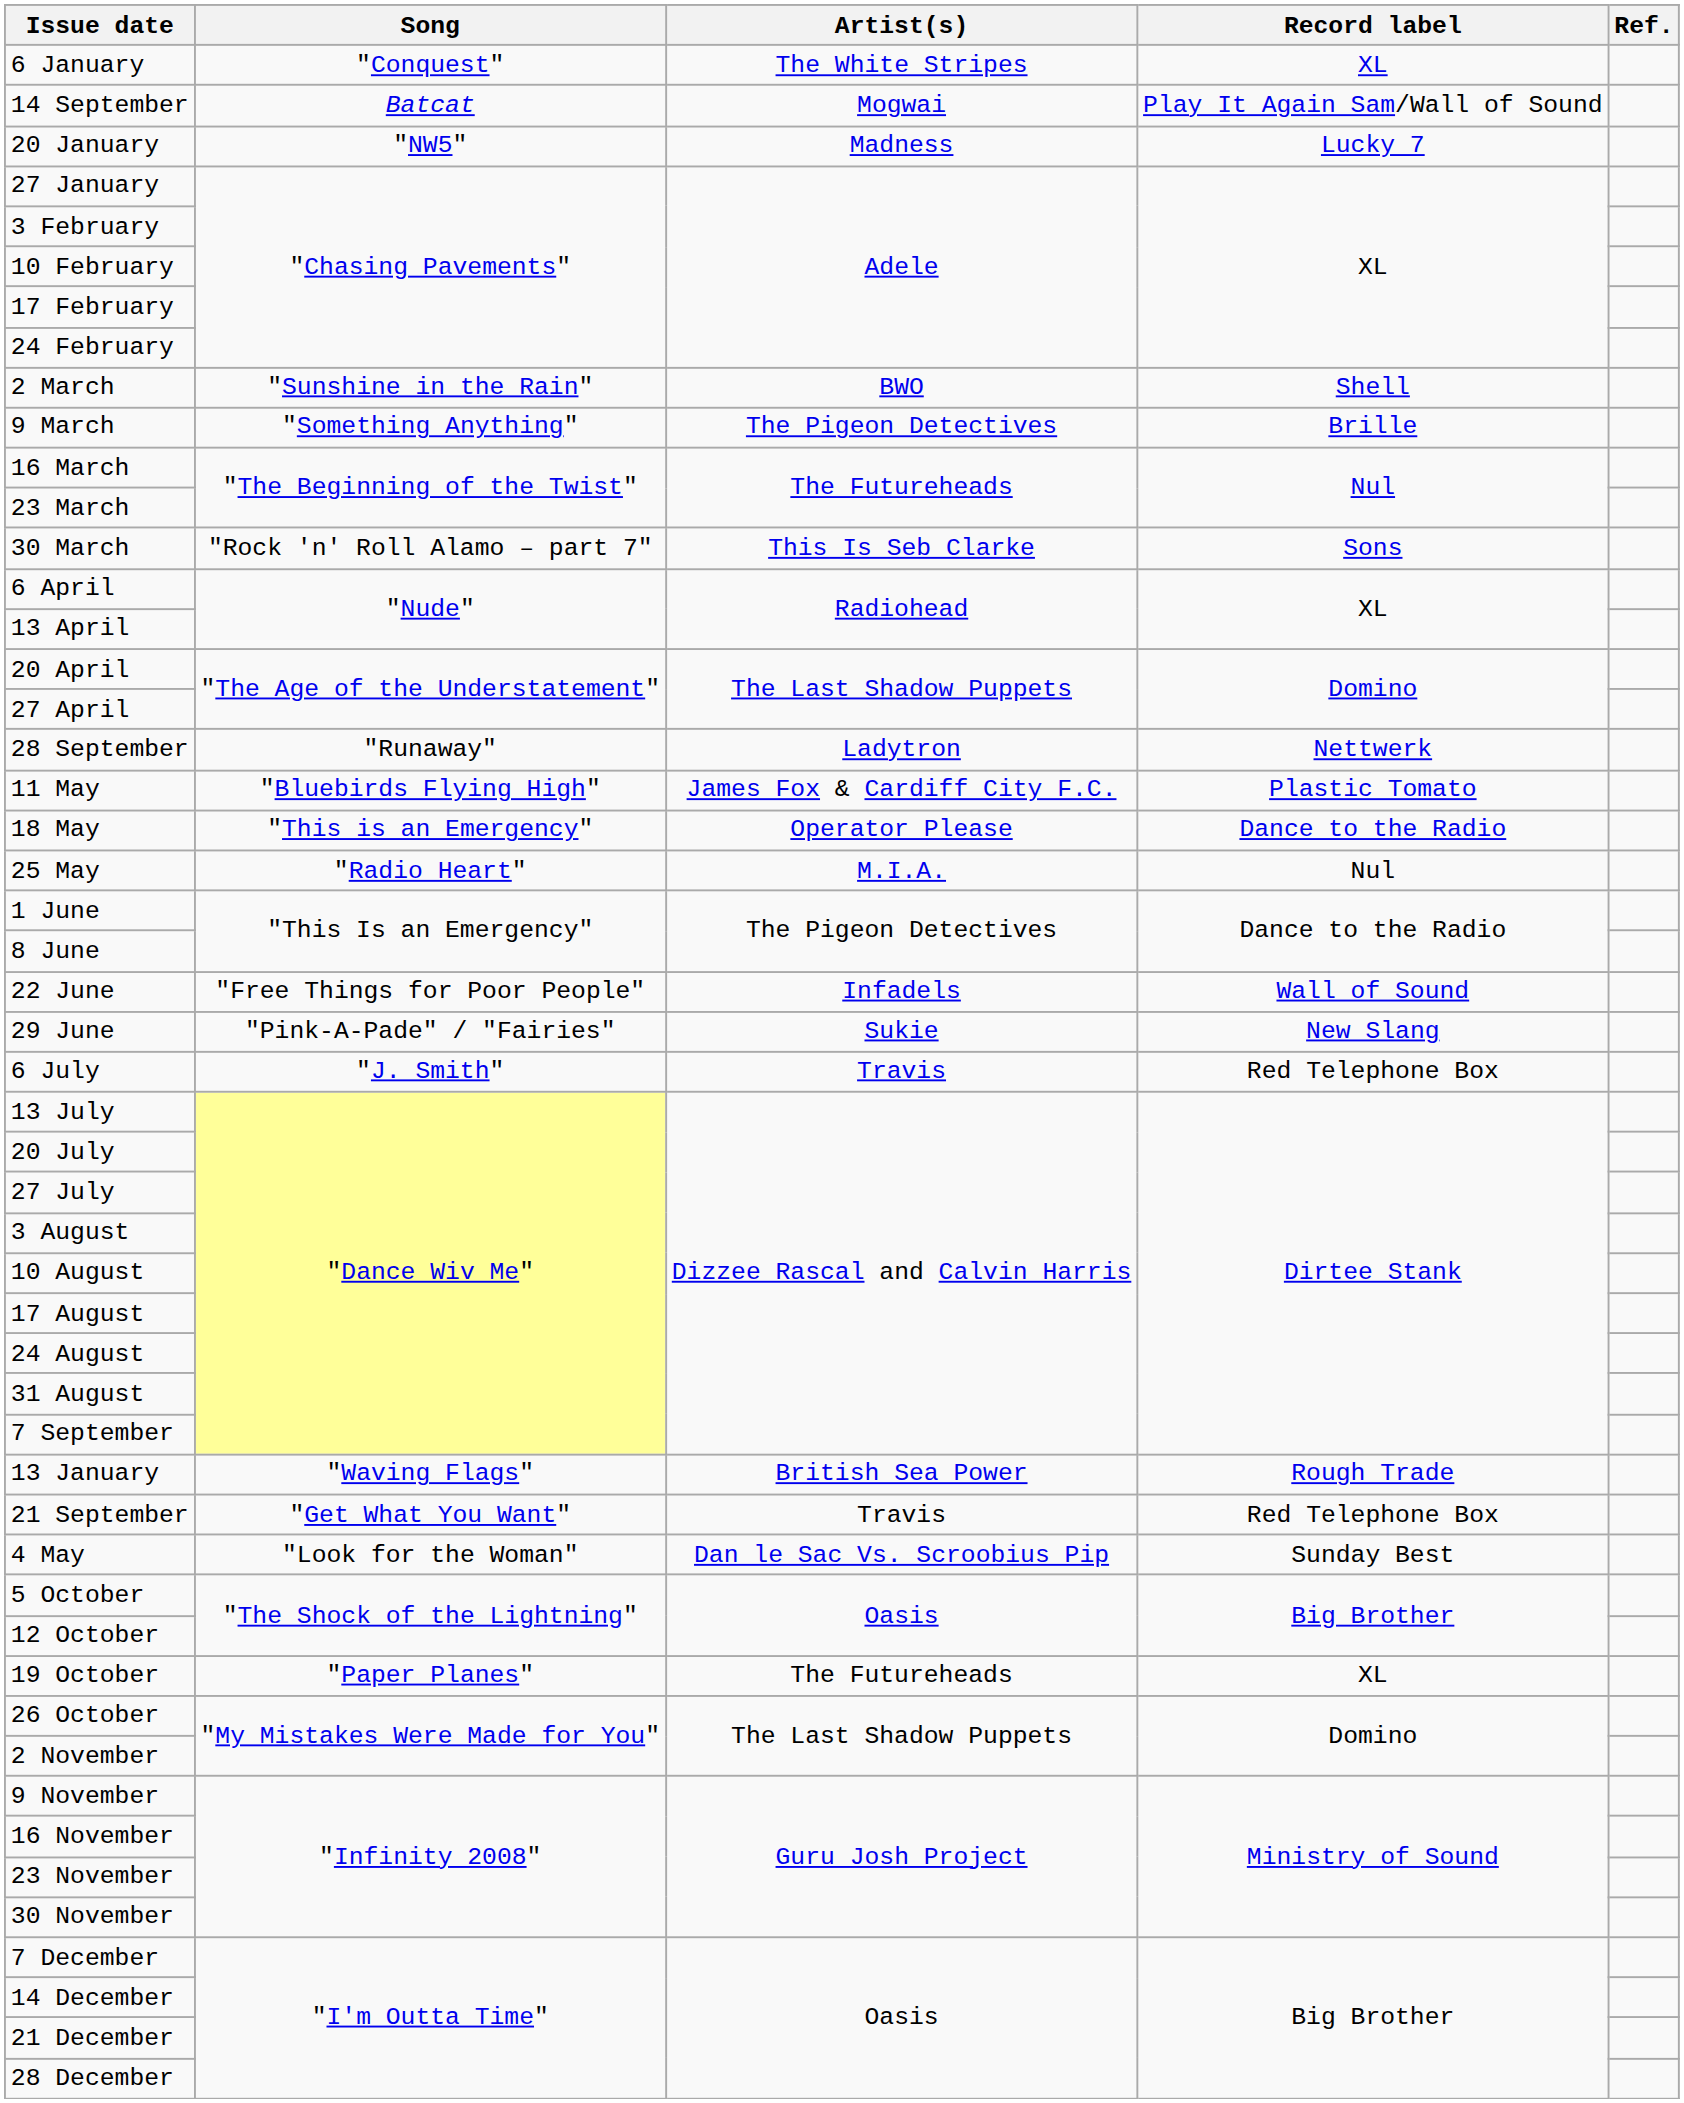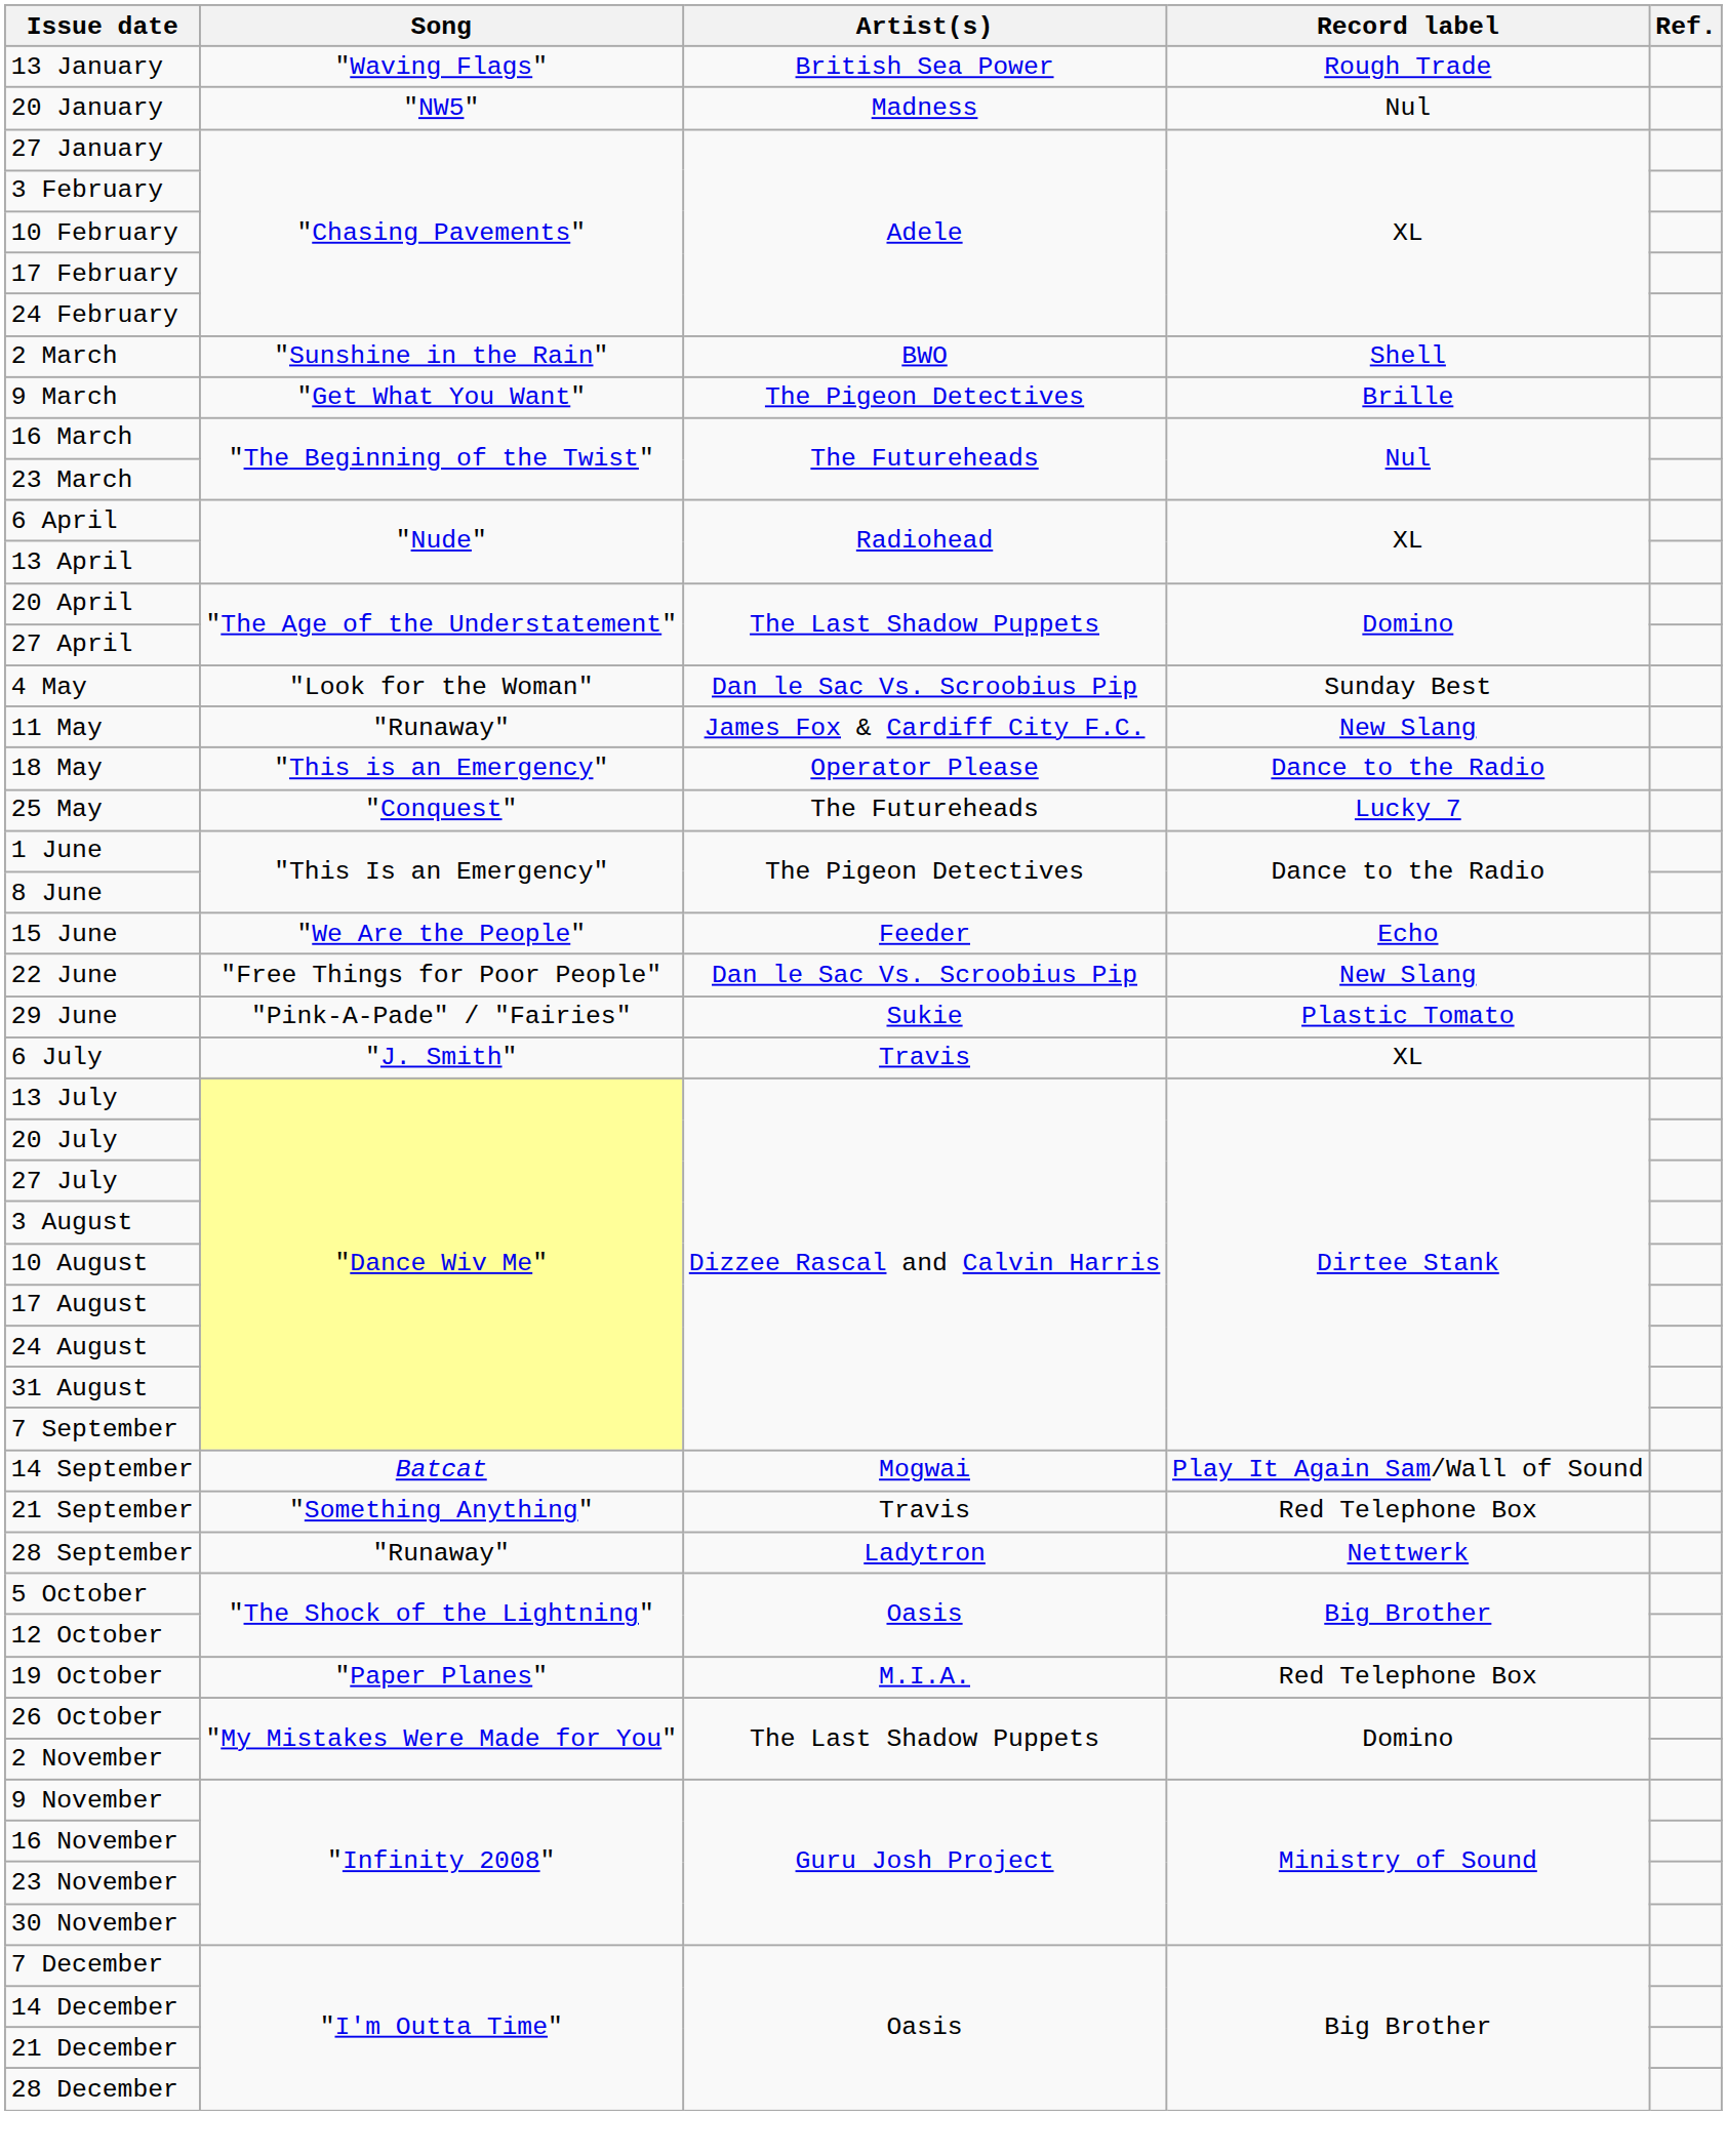- row: 6 January | "Conquest" | The White Stripes | XL
rows swapped: 13 January <-> 14 September
20 January | Record label: Lucky 7 -> Nul
9 March | Song: "Something Anything" -> "Get What You Want"
- row: 30 March | "Rock 'n' Roll Alamo – part 7" | This Is Seb Clarke | Sons
rows swapped: 4 May <-> 28 September
11 May | Song: "Bluebirds Flying High" -> "Runaway"
11 May | Record label: Plastic Tomato -> New Slang
25 May | Song: "Radio Heart" -> "Conquest"
25 May | Artist(s): M.I.A. -> The Futureheads
25 May | Record label: Nul -> Lucky 7
+ row: 15 June | "We Are the People" | Feeder | Echo
22 June | Artist(s): Infadels -> Dan le Sac Vs. Scroobius Pip
22 June | Record label: Wall of Sound -> New Slang
29 June | Record label: New Slang -> Plastic Tomato
6 July | Record label: Red Telephone Box -> XL
21 September | Song: "Get What You Want" -> "Something Anything"
19 October | Artist(s): The Futureheads -> M.I.A.
19 October | Record label: XL -> Red Telephone Box
